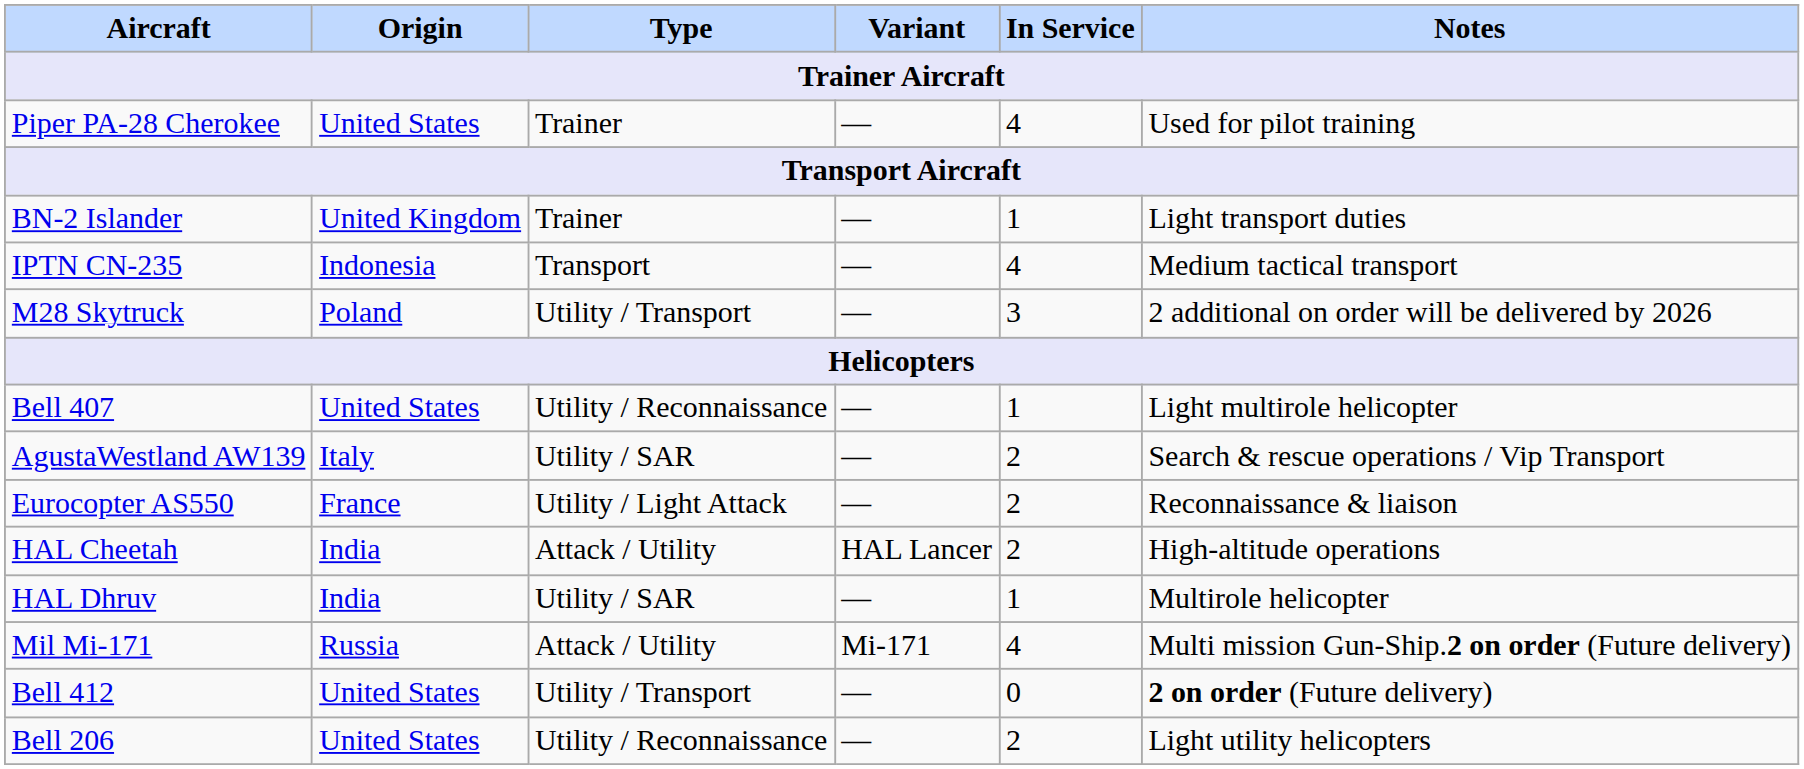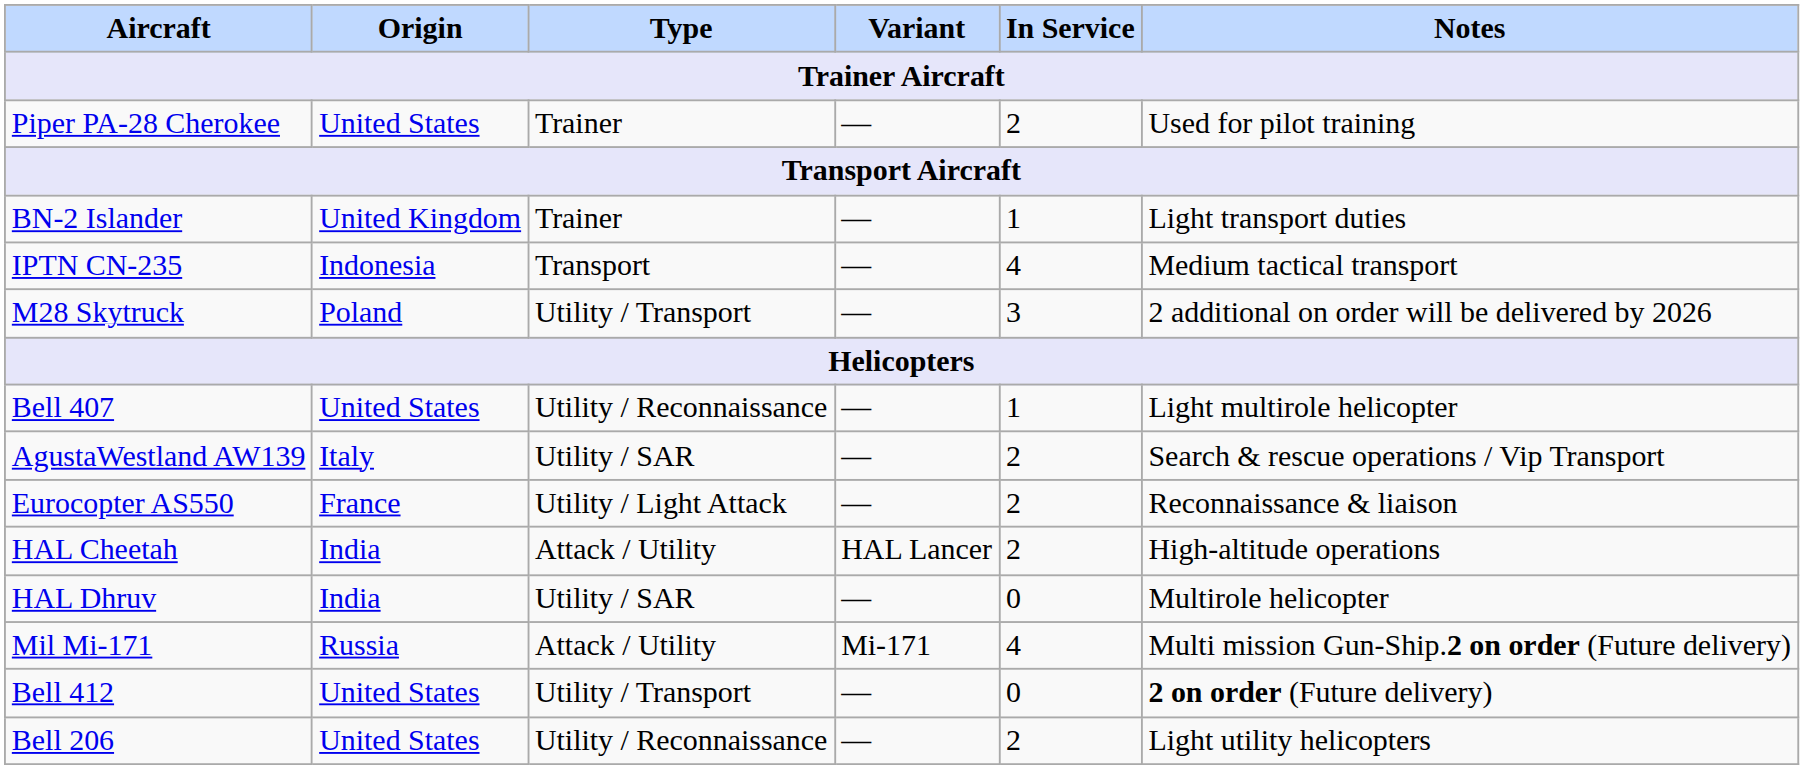Piper PA-28 Cherokee | In Service: 4 -> 2
HAL Dhruv | In Service: 1 -> 0
